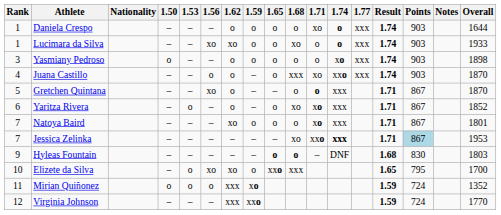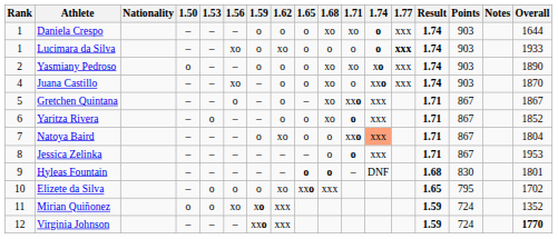columns swapped: 1.59 <-> 1.62
Daniela Crespo | 1.68: o -> xo
Lucimara da Silva | 1.68: xo -> o
Lucimara da Silva | 1.77: normal -> bold
Yasmiany Pedroso | Rank: 3 -> 2
Yasmiany Pedroso | 1.68: o -> xo
Yasmiany Pedroso | 1.71: o -> xo
Yasmiany Pedroso | Overall: 1898 -> 1890
Juana Castillo | 1.56: o -> xo
Juana Castillo | 1.68: xxx -> xo
Juana Castillo | 1.71: xo -> o
Gretchen Quintana | 1.56: xo -> o
Gretchen Quintana | 1.68: o -> xo
Gretchen Quintana | 1.71: o -> xxo
Gretchen Quintana | Overall: 1870 -> 1867
Yaritza Rivera | 1.71: xo -> o
Natoya Baird | 1.71: xo -> xxo
Natoya Baird | 1.74: no background -> lightsalmon background
Natoya Baird | Overall: 1801 -> 1804
Jessica Zelinka | Rank: 7 -> 8
Jessica Zelinka | 1.68: xo -> o
Jessica Zelinka | 1.71: xxo -> o
Jessica Zelinka | 1.74: bold -> normal
Jessica Zelinka | Points: lightblue background -> no background
Hyleas Fountain | Overall: 1803 -> 1801
Elizete da Silva | 1.56: xo -> o
Elizete da Silva | Overall: 1700 -> 1702
Mirian Quiñonez | 1.56: o -> xo
Virginia Johnson | Overall: normal -> bold
